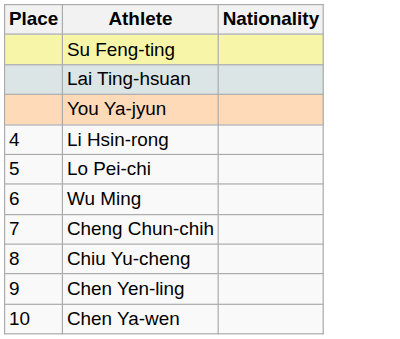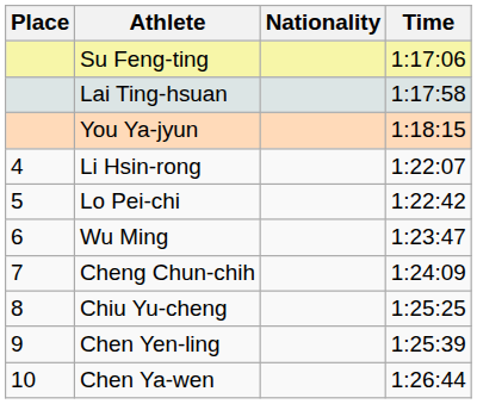+ column: Time | 1:17:06 | 1:17:58 | 1:18:15 | 1:22:07 | 1:22:42 | 1:23:47 | 1:24:09 | 1:25:25 | 1:25:39 | 1:26:44
